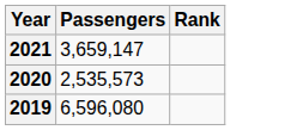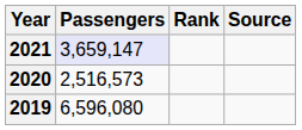+ column: Source
2021 | Passengers: no background -> lavender background
2020 | Passengers: 2,535,573 -> 2,516,573
